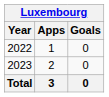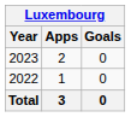rows swapped: 2022 <-> 2023
